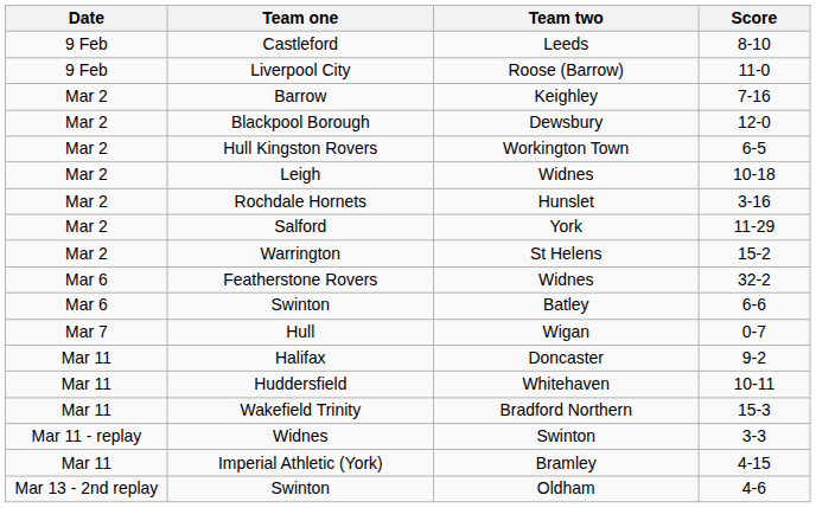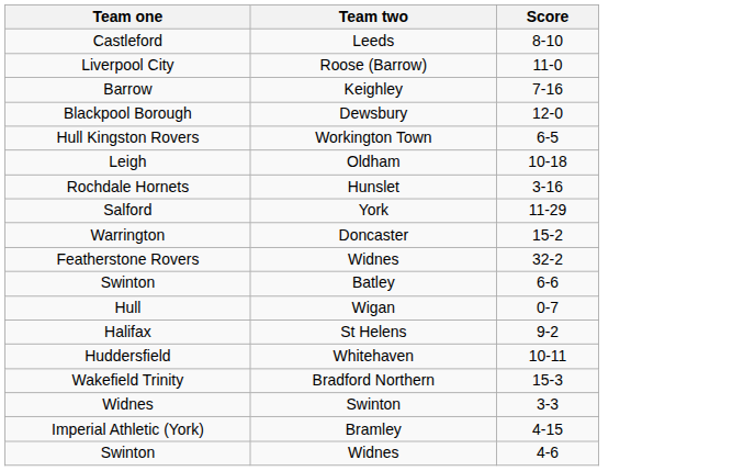- column: Date | 9 Feb | 9 Feb | Mar 2 | Mar 2 | Mar 2 | Mar 2 | Mar 2 | Mar 2 | Mar 2 | Mar 6 | Mar 6 | Mar 7 | Mar 11 | Mar 11 | Mar 11 | Mar 11 - replay | Mar 11 | Mar 13 - 2nd replay
Leigh | Team two: Widnes -> Oldham
Warrington | Team two: St Helens -> Doncaster
Halifax | Team two: Doncaster -> St Helens
Swinton / 4-6 | Team two: Oldham -> Widnes
